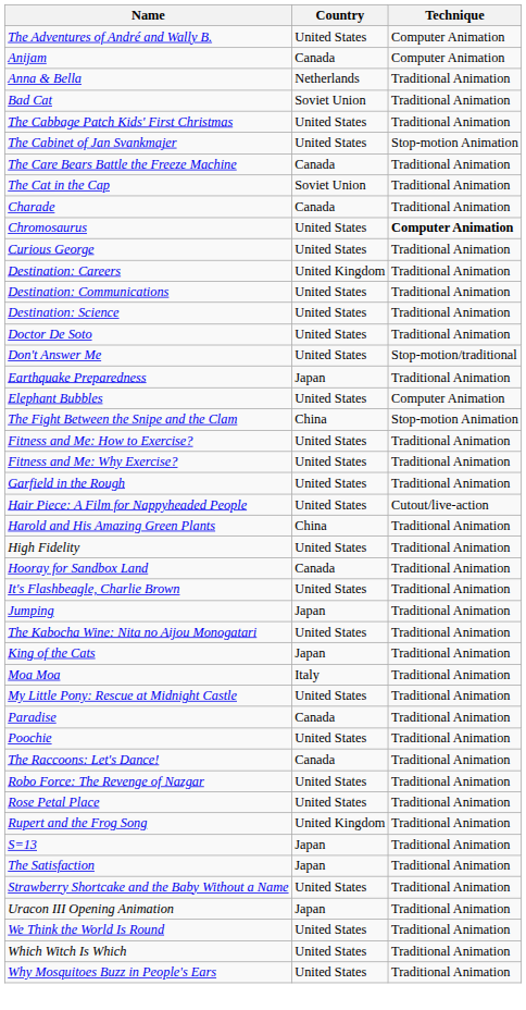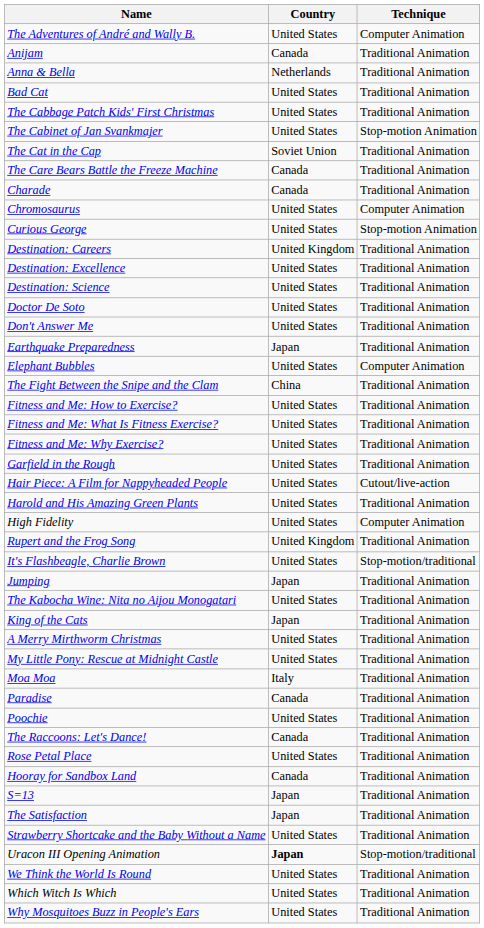Anijam | Technique: Computer Animation -> Traditional Animation
Bad Cat | Country: Soviet Union -> United States
rows swapped: The Care Bears Battle the Freeze Machine <-> The Cat in the Cap
Chromosaurus | Technique: bold -> normal
Curious George | Technique: Traditional Animation -> Stop-motion Animation
- row: Destination: Communications | United States | Traditional Animation
+ row: Destination: Excellence | United States | Traditional Animation
Don't Answer Me | Technique: Stop-motion/traditional -> Traditional Animation
The Fight Between the Snipe and the Clam | Technique: Stop-motion Animation -> Traditional Animation
+ row: Fitness and Me: What Is Fitness Exercise? | United States | Traditional Animation
Harold and His Amazing Green Plants | Country: China -> United States
High Fidelity | Technique: Traditional Animation -> Computer Animation
rows swapped: Hooray for Sandbox Land <-> Rupert and the Frog Song
It's Flashbeagle, Charlie Brown | Technique: Traditional Animation -> Stop-motion/traditional
+ row: A Merry Mirthworm Christmas | United States | Traditional Animation
rows swapped: Moa Moa <-> My Little Pony: Rescue at Midnight Castle
- row: Robo Force: The Revenge of Nazgar | United States | Traditional Animation
Uracon III Opening Animation | Country: normal -> bold
Uracon III Opening Animation | Technique: Traditional Animation -> Stop-motion/traditional
